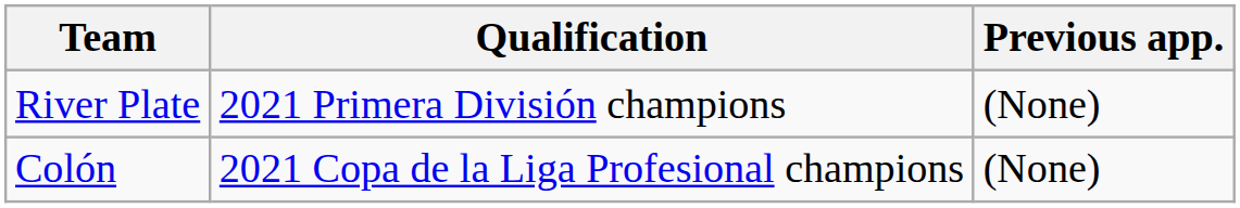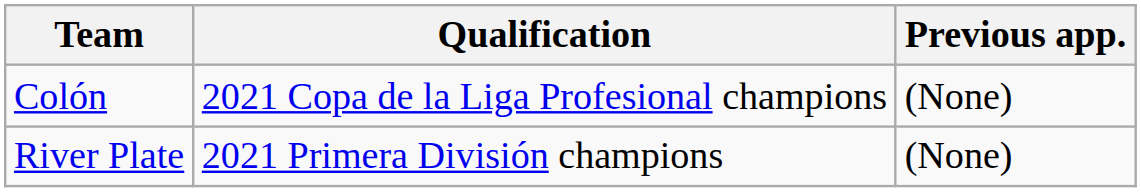rows swapped: River Plate <-> Colón
